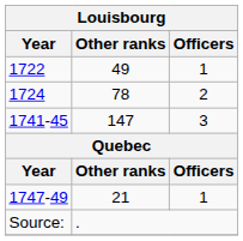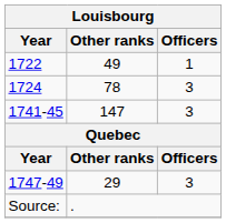1724 | Officers: 2 -> 3
1747-49 | Other ranks: 21 -> 29
1747-49 | Officers: 1 -> 3
